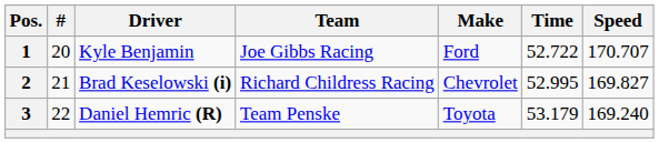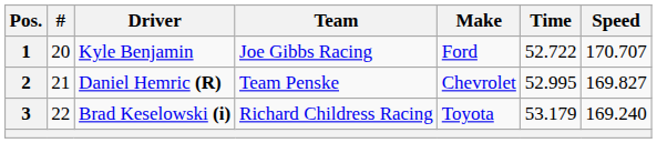2 | Driver: Brad Keselowski (i) -> Daniel Hemric (R)
2 | Team: Richard Childress Racing -> Team Penske
3 | Driver: Daniel Hemric (R) -> Brad Keselowski (i)
3 | Team: Team Penske -> Richard Childress Racing
